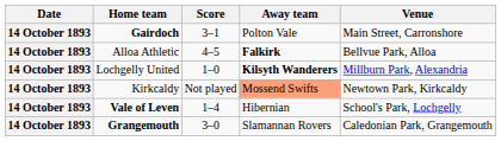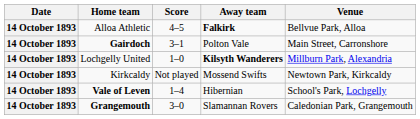rows swapped: Alloa Athletic <-> Gairdoch
Kirkcaldy | Away team: lightsalmon background -> no background
